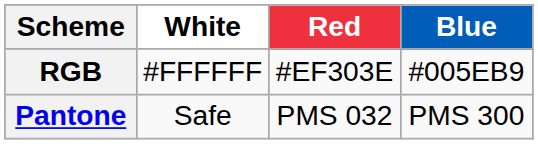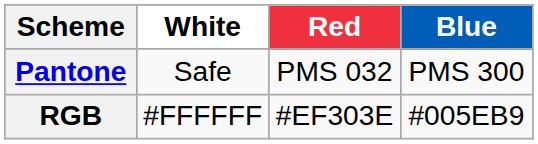rows swapped: Pantone <-> RGB
